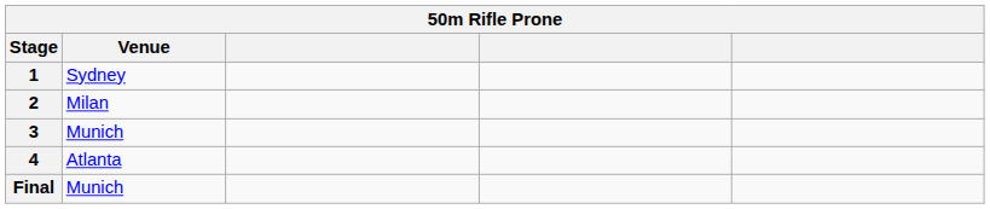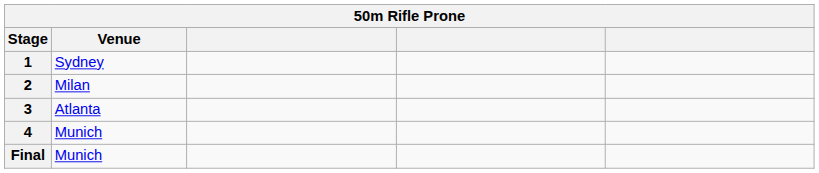3 | Venue: Munich -> Atlanta
4 | Venue: Atlanta -> Munich
